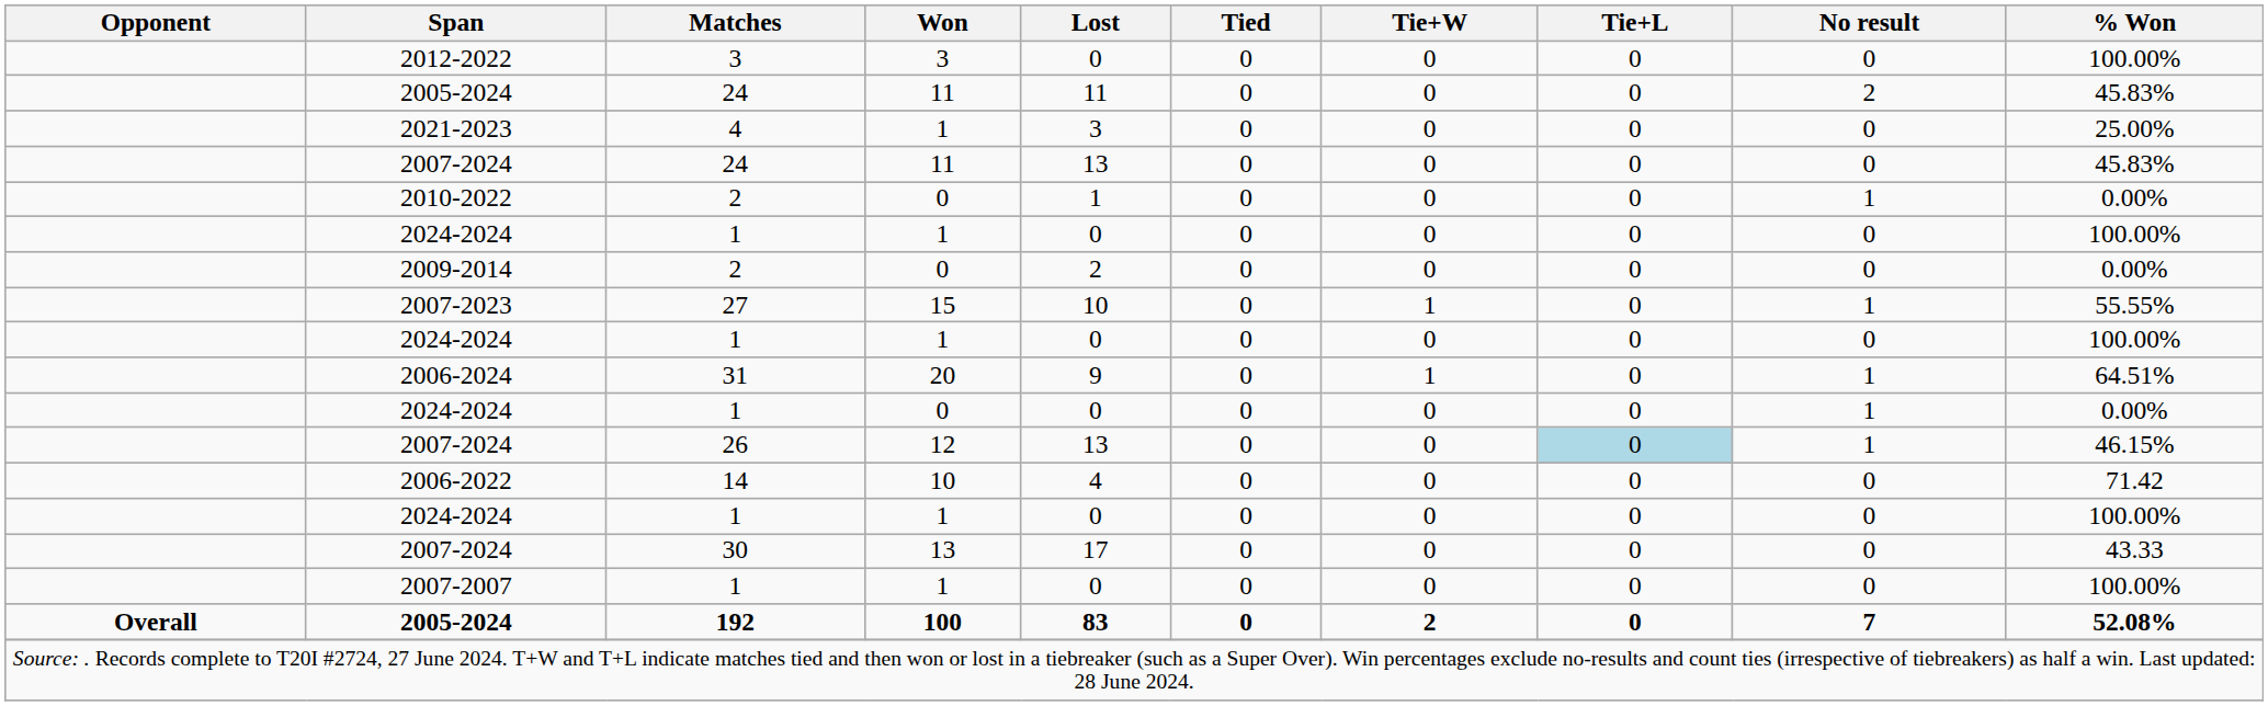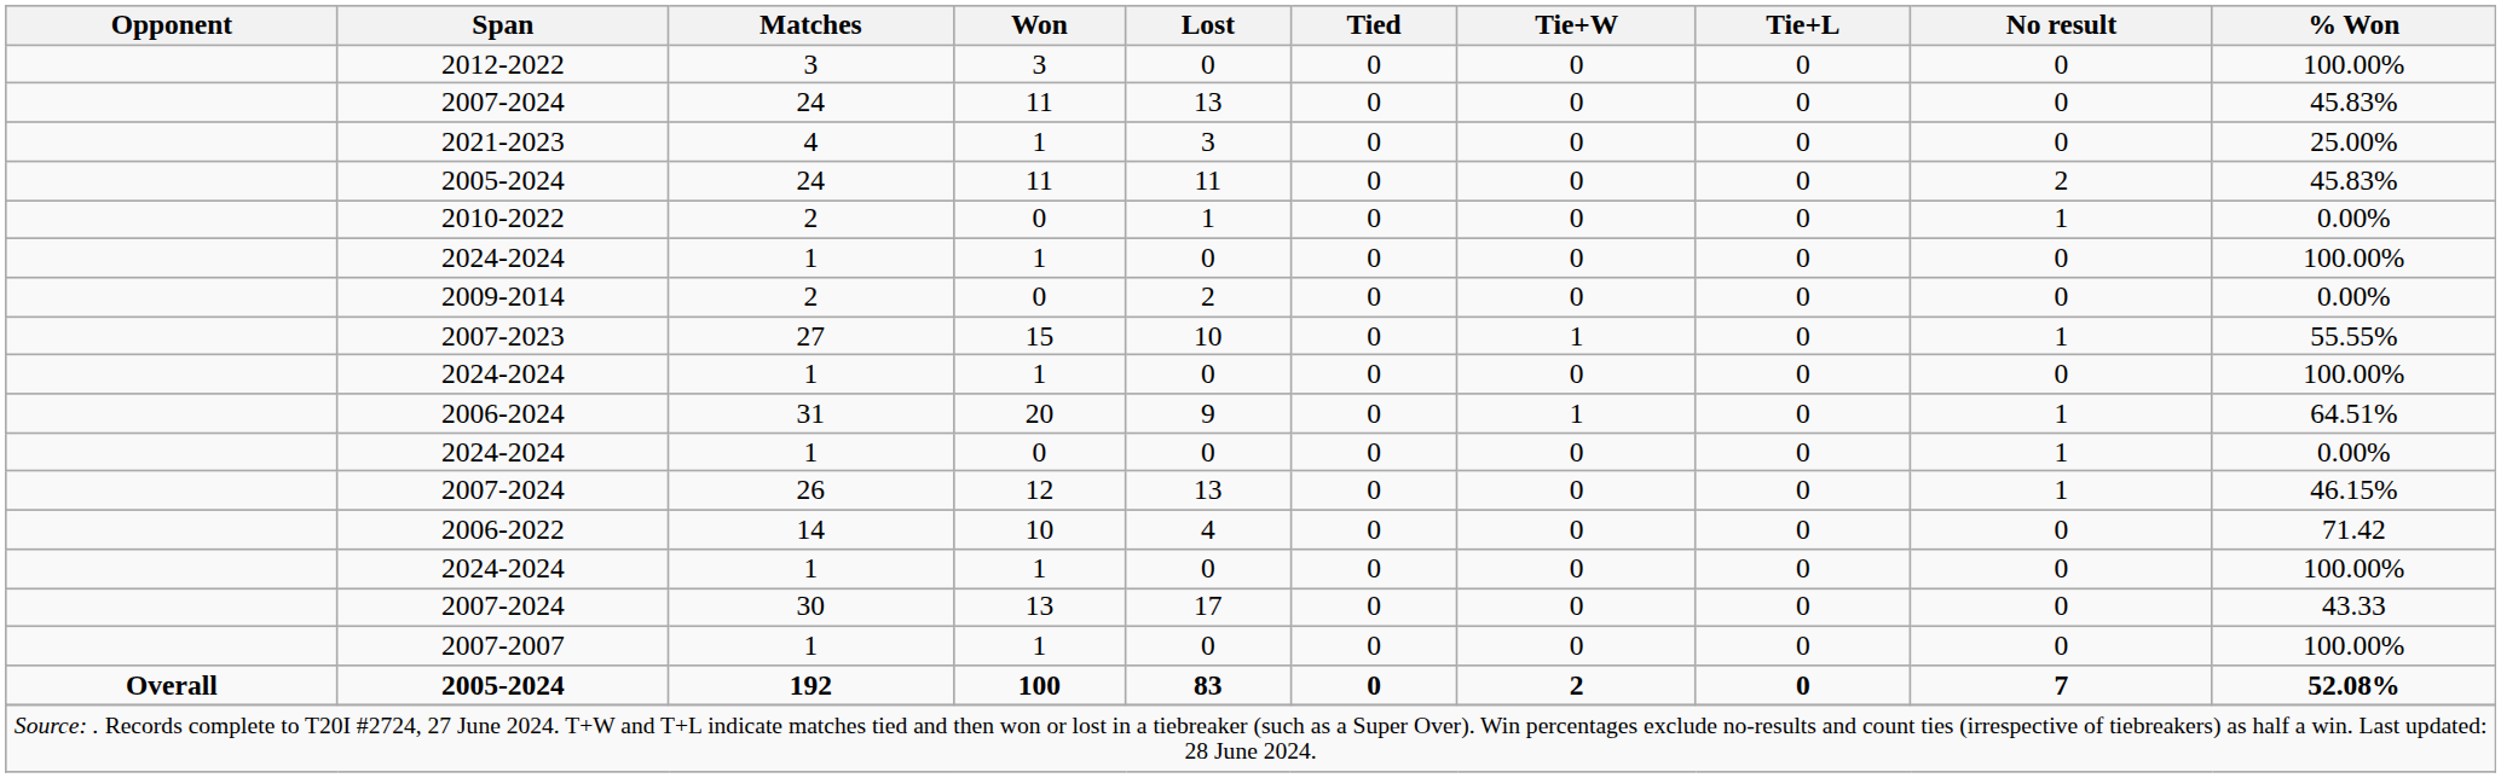rows swapped: 2005-2024 / 11 <-> 2007-2024 / 11
2007-2024 / 12 | Tie+L: lightblue background -> no background
